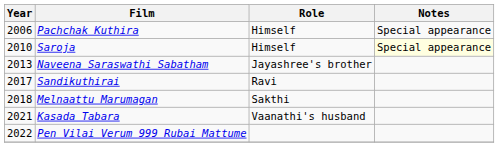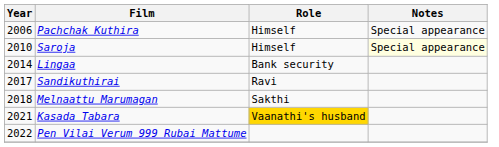- row: 2013 | Naveena Saraswathi Sabatham | Jayashree's brother
+ row: 2014 | Lingaa | Bank security
Kasada Tabara | Role: no background -> gold background
